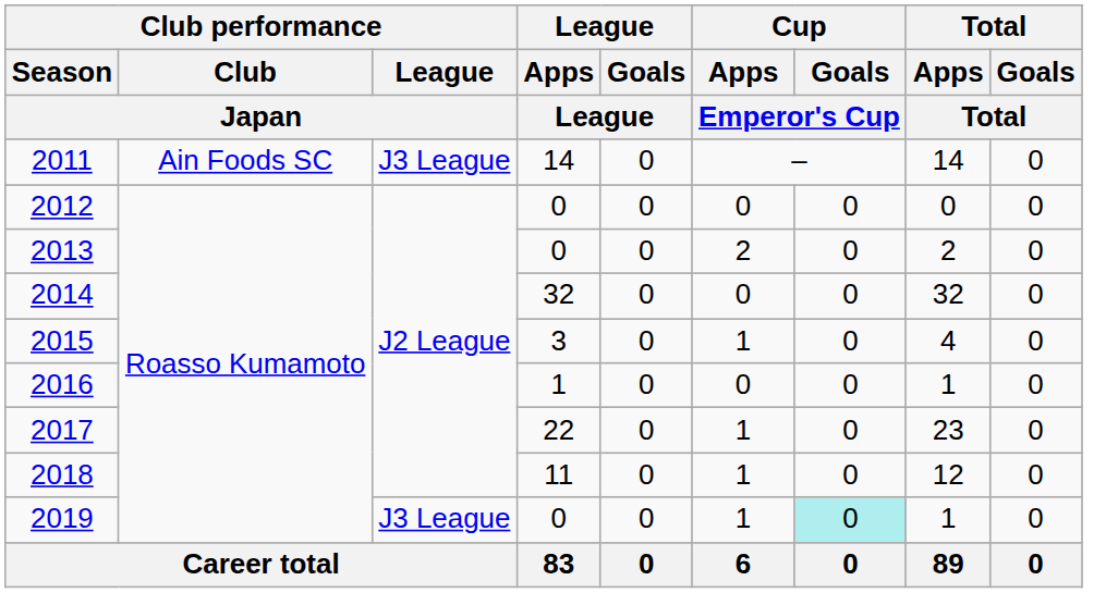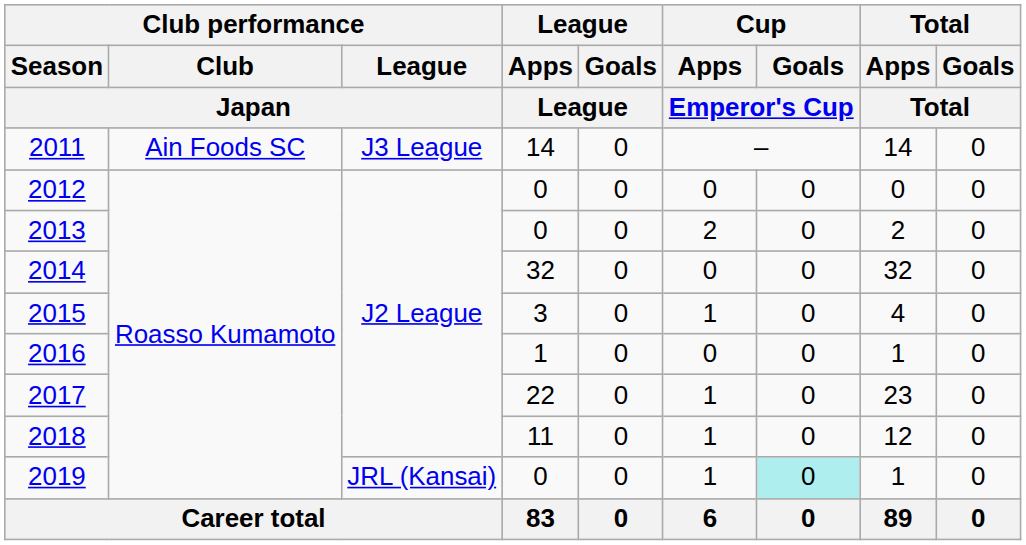2019 | Club performance / League / Japan: J3 League -> JRL (Kansai)
